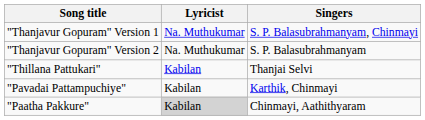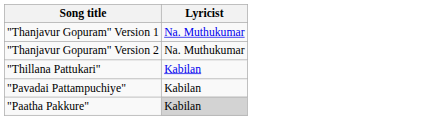- column: Singers | S. P. Balasubrahmanyam, Chinmayi | S. P. Balasubrahmanyam | Thanjai Selvi | Karthik, Chinmayi | Chinmayi, Aathithyaram
